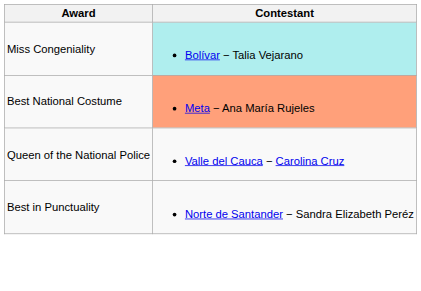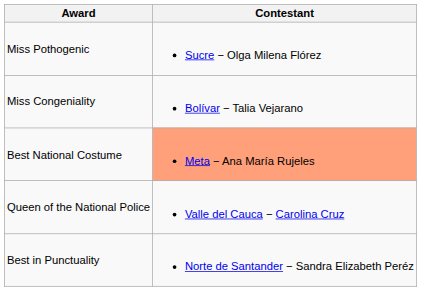+ row: Miss Pothogenic | Sucre − Olga Milena Flórez
Miss Congeniality | Contestant: paleturquoise background -> no background
